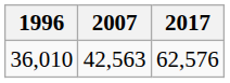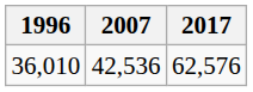36,010 | 2007: 42,563 -> 42,536
